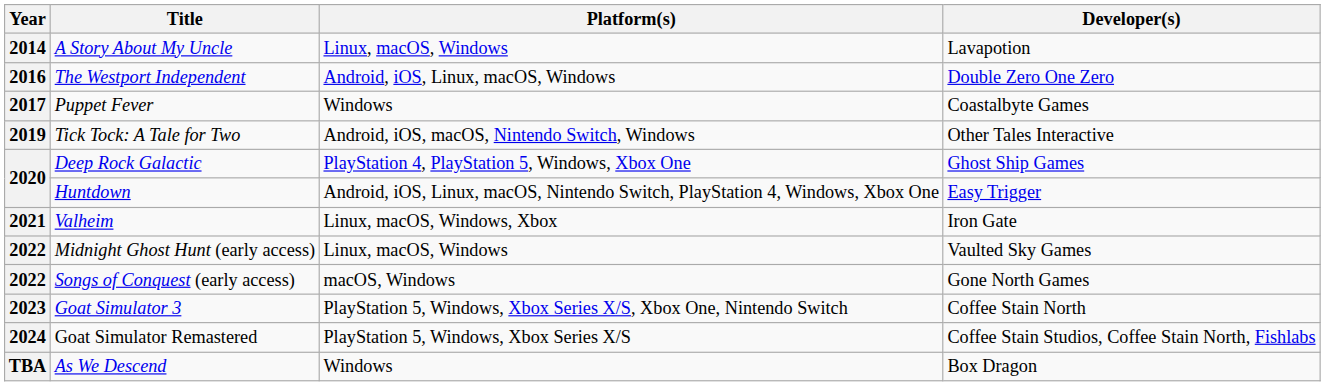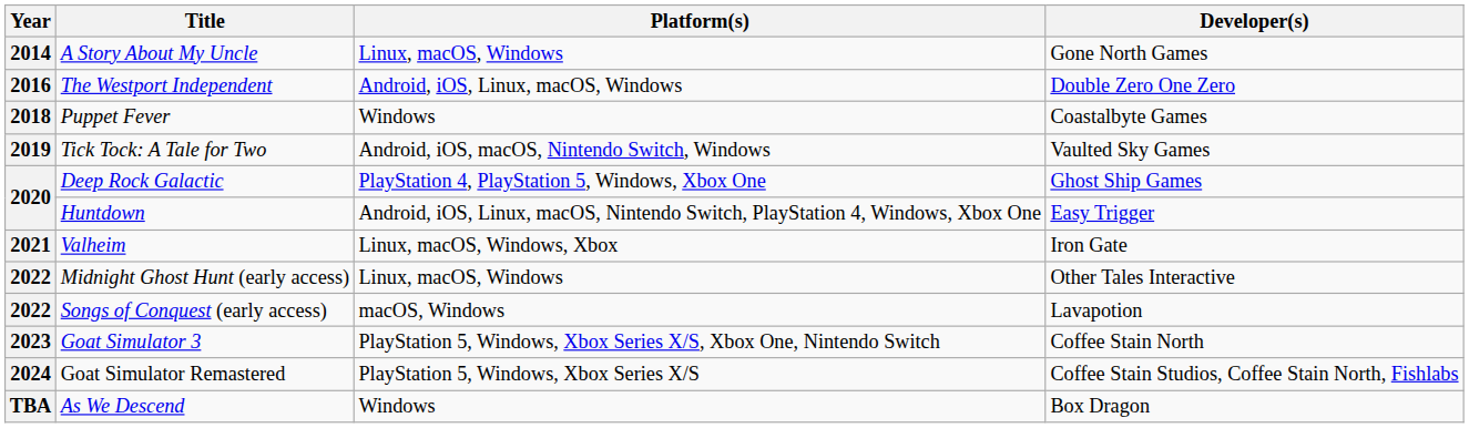A Story About My Uncle | Developer(s): Lavapotion -> Gone North Games
Puppet Fever | Year: 2017 -> 2018
Tick Tock: A Tale for Two | Developer(s): Other Tales Interactive -> Vaulted Sky Games
Midnight Ghost Hunt (early access) | Developer(s): Vaulted Sky Games -> Other Tales Interactive
Songs of Conquest (early access) | Developer(s): Gone North Games -> Lavapotion
